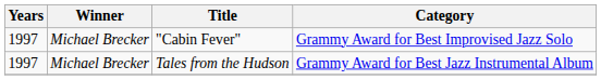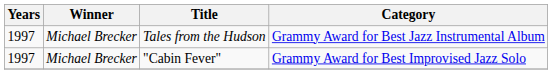rows swapped: "Cabin Fever" <-> Tales from the Hudson
